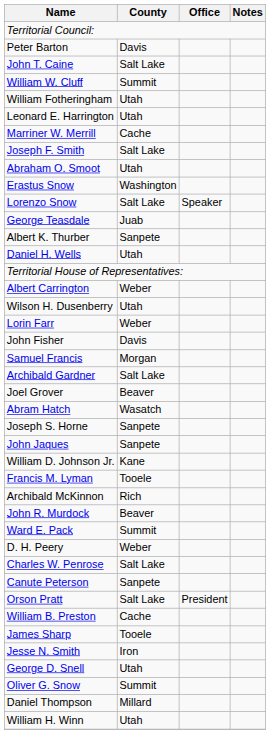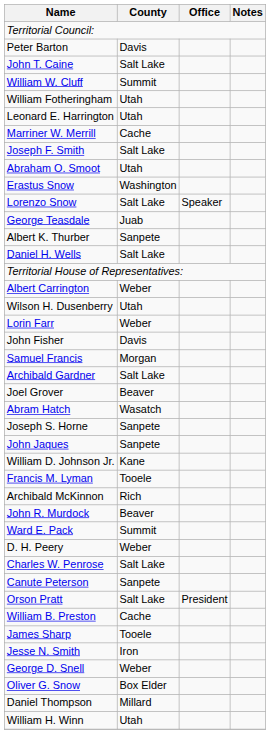Daniel H. Wells | County: Utah -> Salt Lake
George D. Snell | County: Utah -> Weber
Oliver G. Snow | County: Summit -> Box Elder
